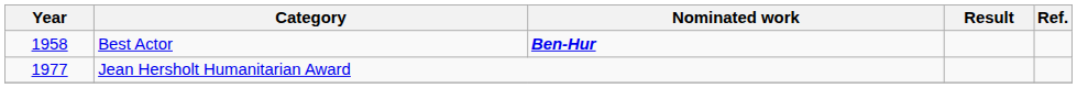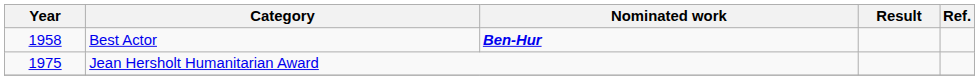Jean Hersholt Humanitarian Award | Year: 1977 -> 1975
